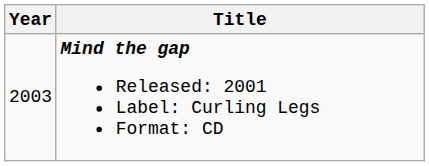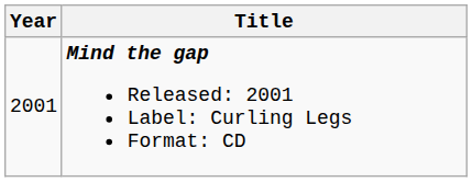Mind the gap Released: 2001 Label: Curling Legs Format: CD | Year: 2003 -> 2001
